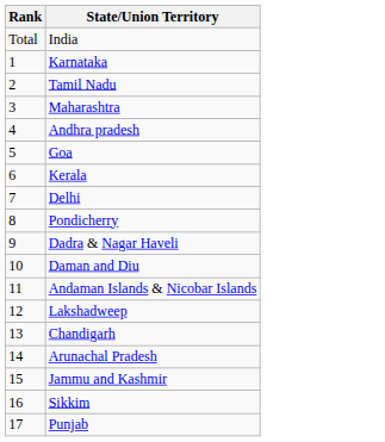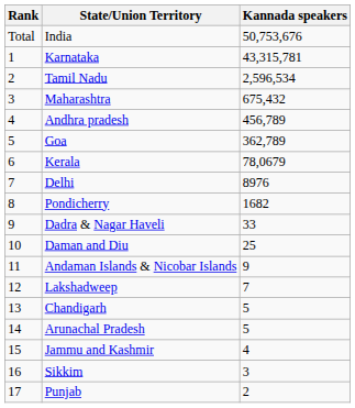+ column: Kannada speakers | 50,753,676 | 43,315,781 | 2,596,534 | 675,432 | 456,789 | 362,789 | 78,0679 | 8976 | 1682 | 33 | 25 | 9 | 7 | 5 | 5 | 4 | 3 | 2
